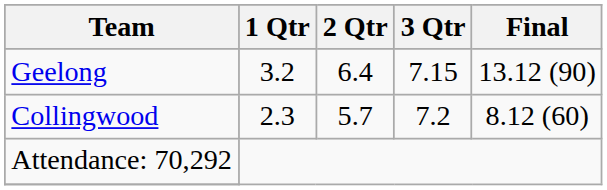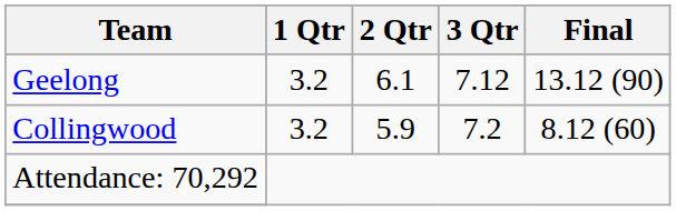Geelong | 2 Qtr: 6.4 -> 6.1
Geelong | 3 Qtr: 7.15 -> 7.12
Collingwood | 1 Qtr: 2.3 -> 3.2
Collingwood | 2 Qtr: 5.7 -> 5.9
